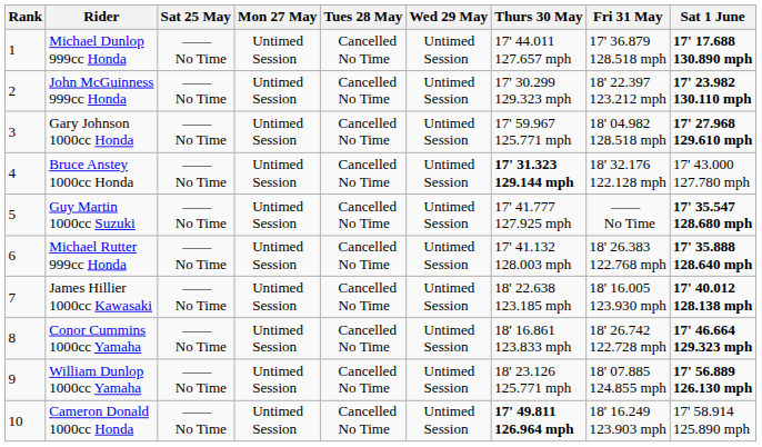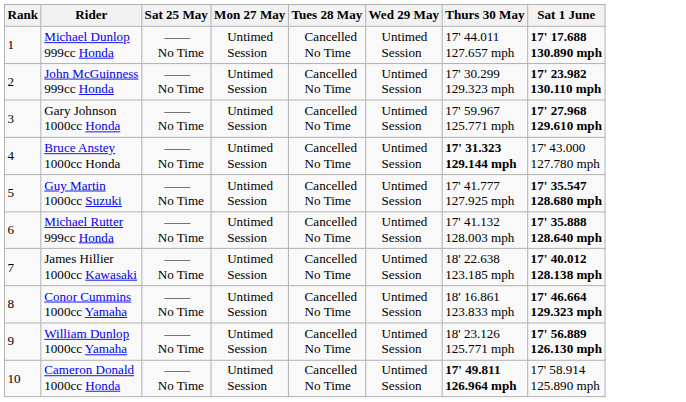- column: Fri 31 May | 17' 36.879 128.518 mph | 18' 22.397 123.212 mph | 18' 04.982 128.518 mph | 18' 32.176 122.128 mph | —— No Time | 18' 26.383 122.768 mph | 18' 16.005 123.930 mph | 18' 26.742 122.728 mph | 18' 07.885 124.855 mph | 18' 16.249 123.903 mph
